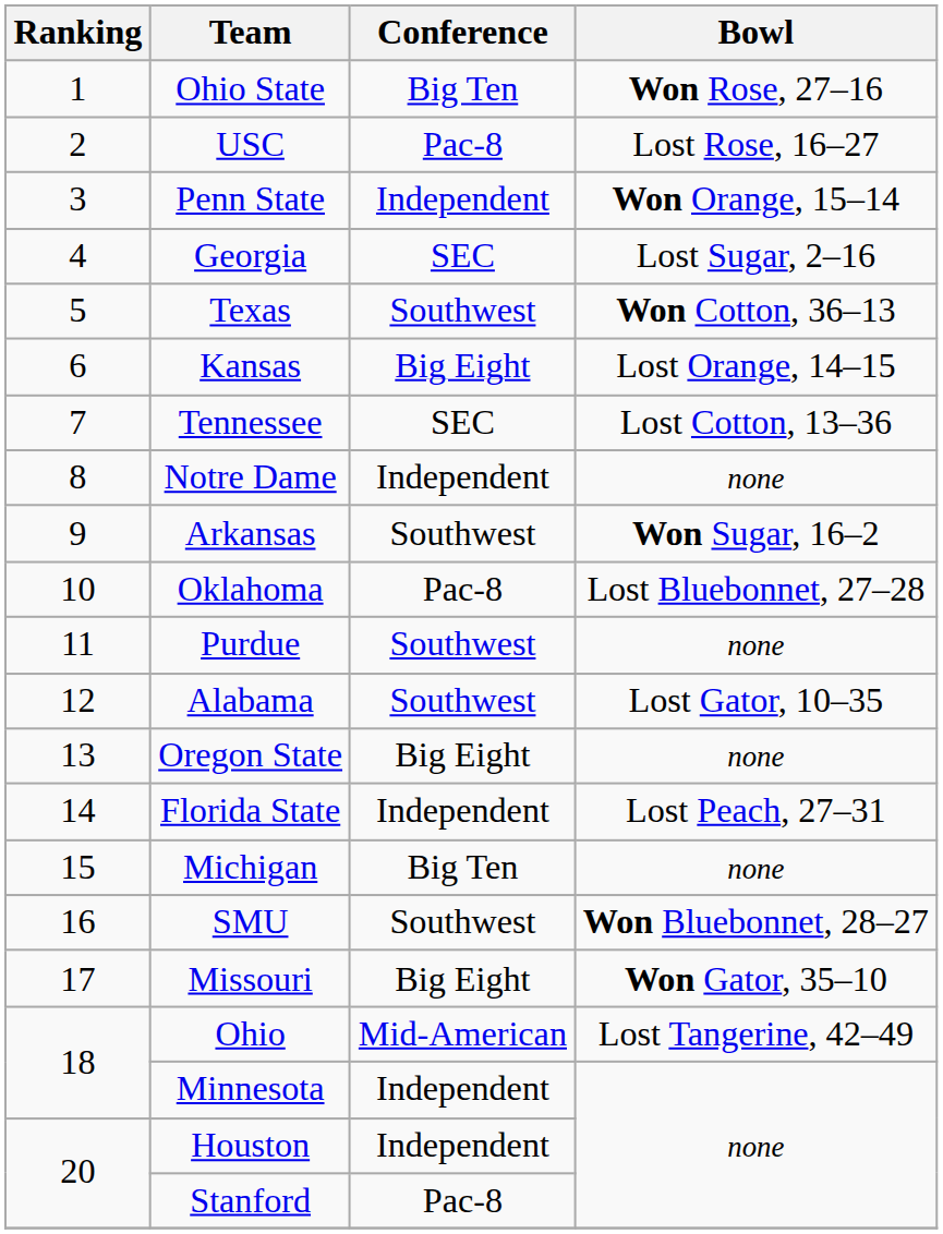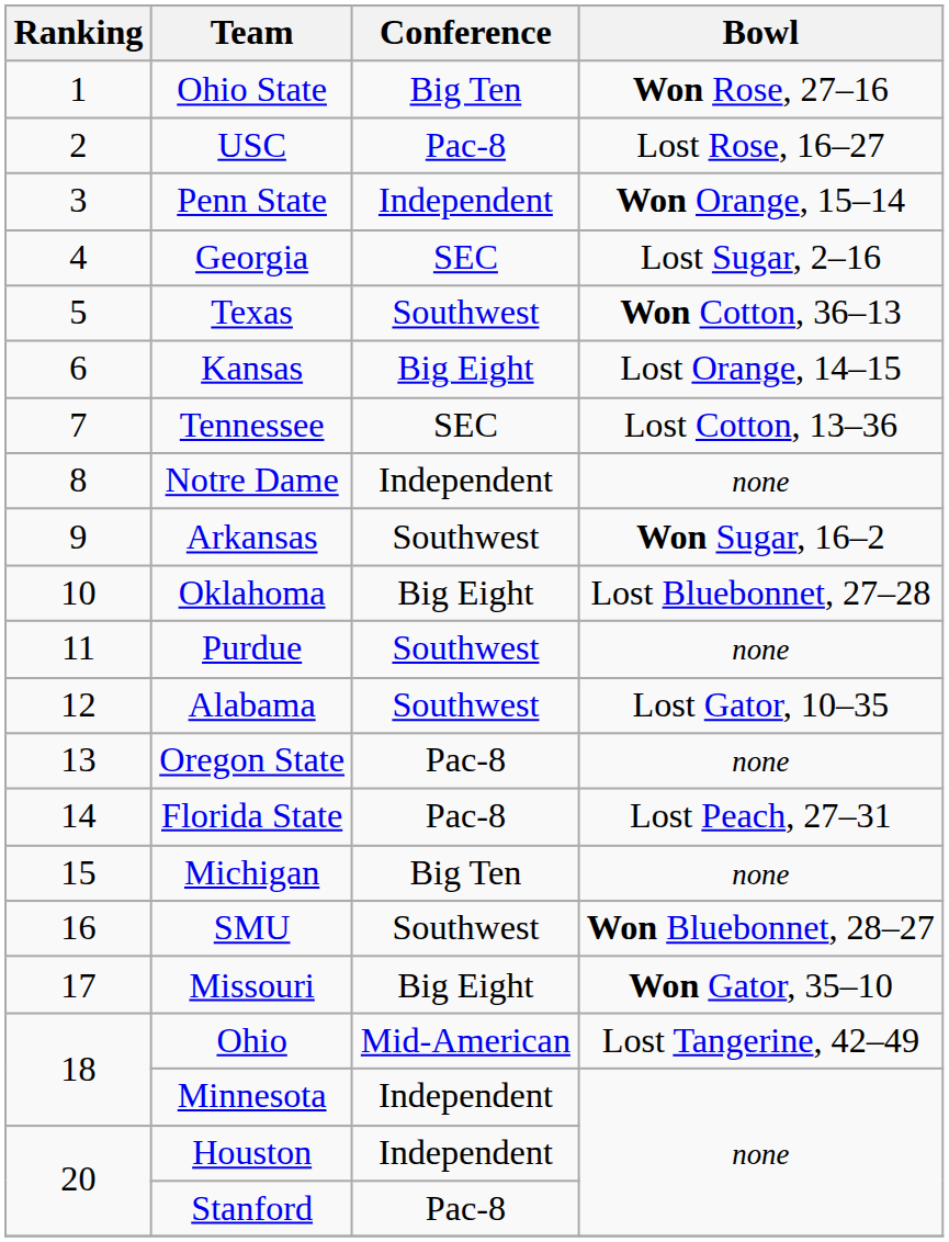Oklahoma | Conference: Pac-8 -> Big Eight
Oregon State | Conference: Big Eight -> Pac-8
Florida State | Conference: Independent -> Pac-8
